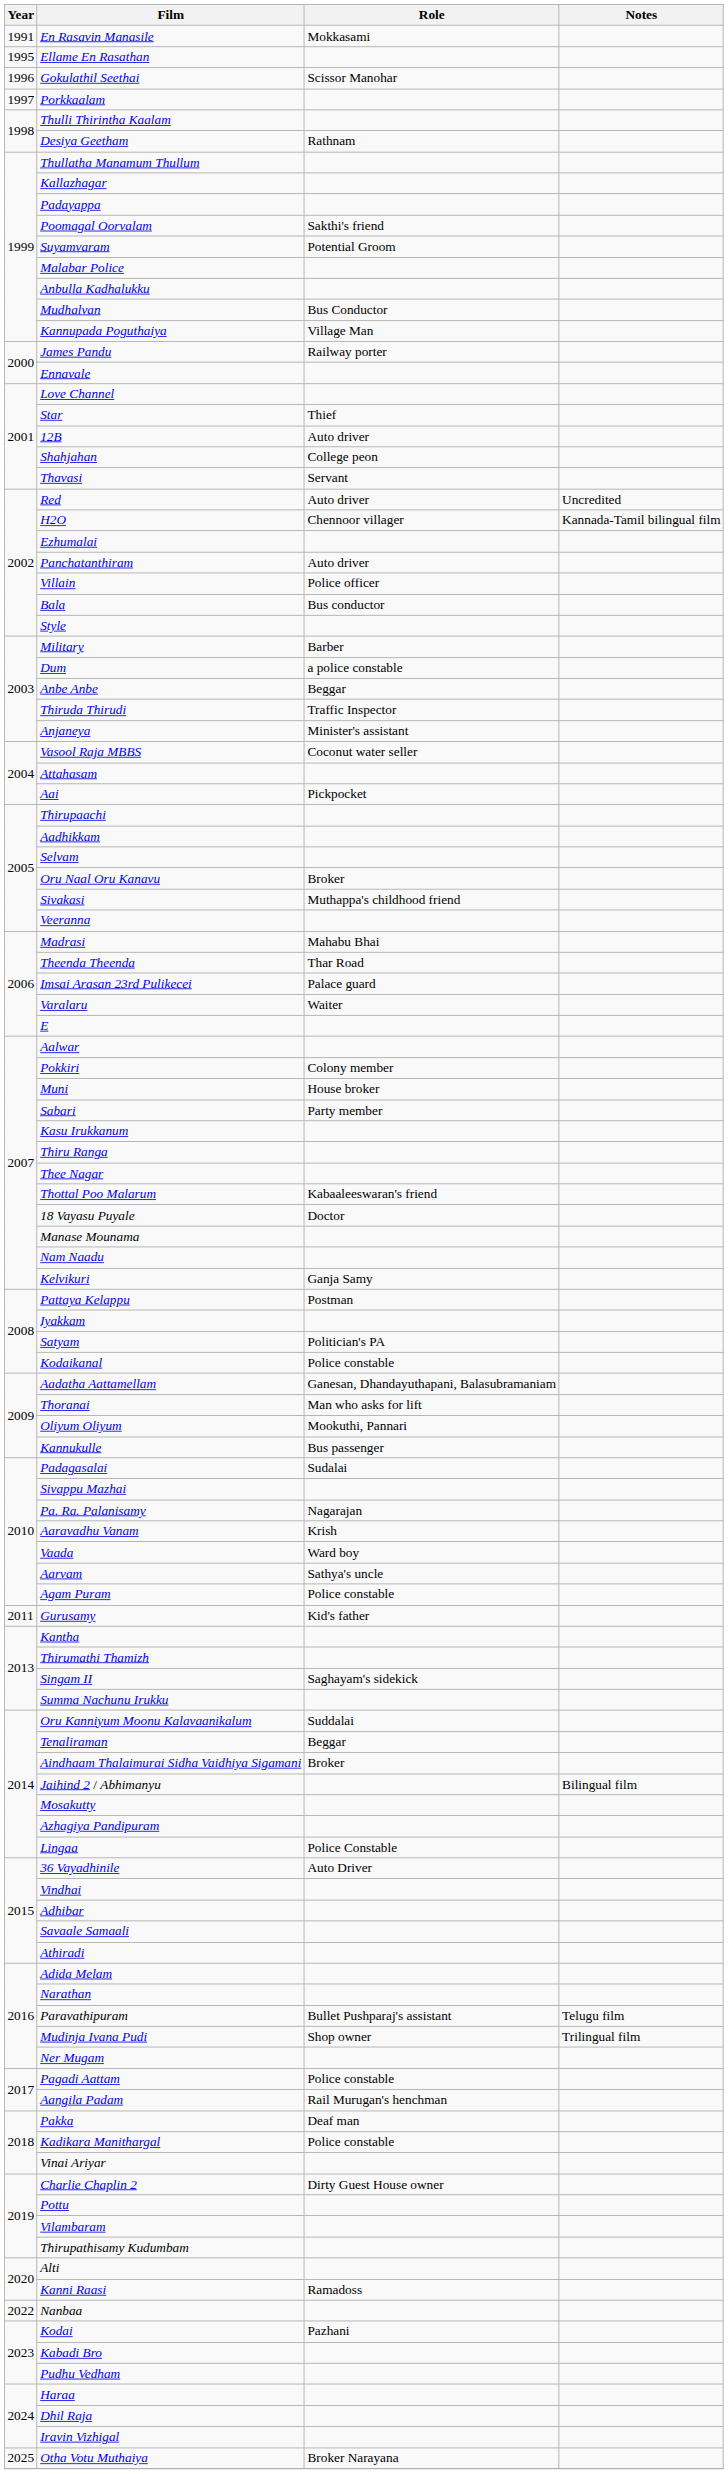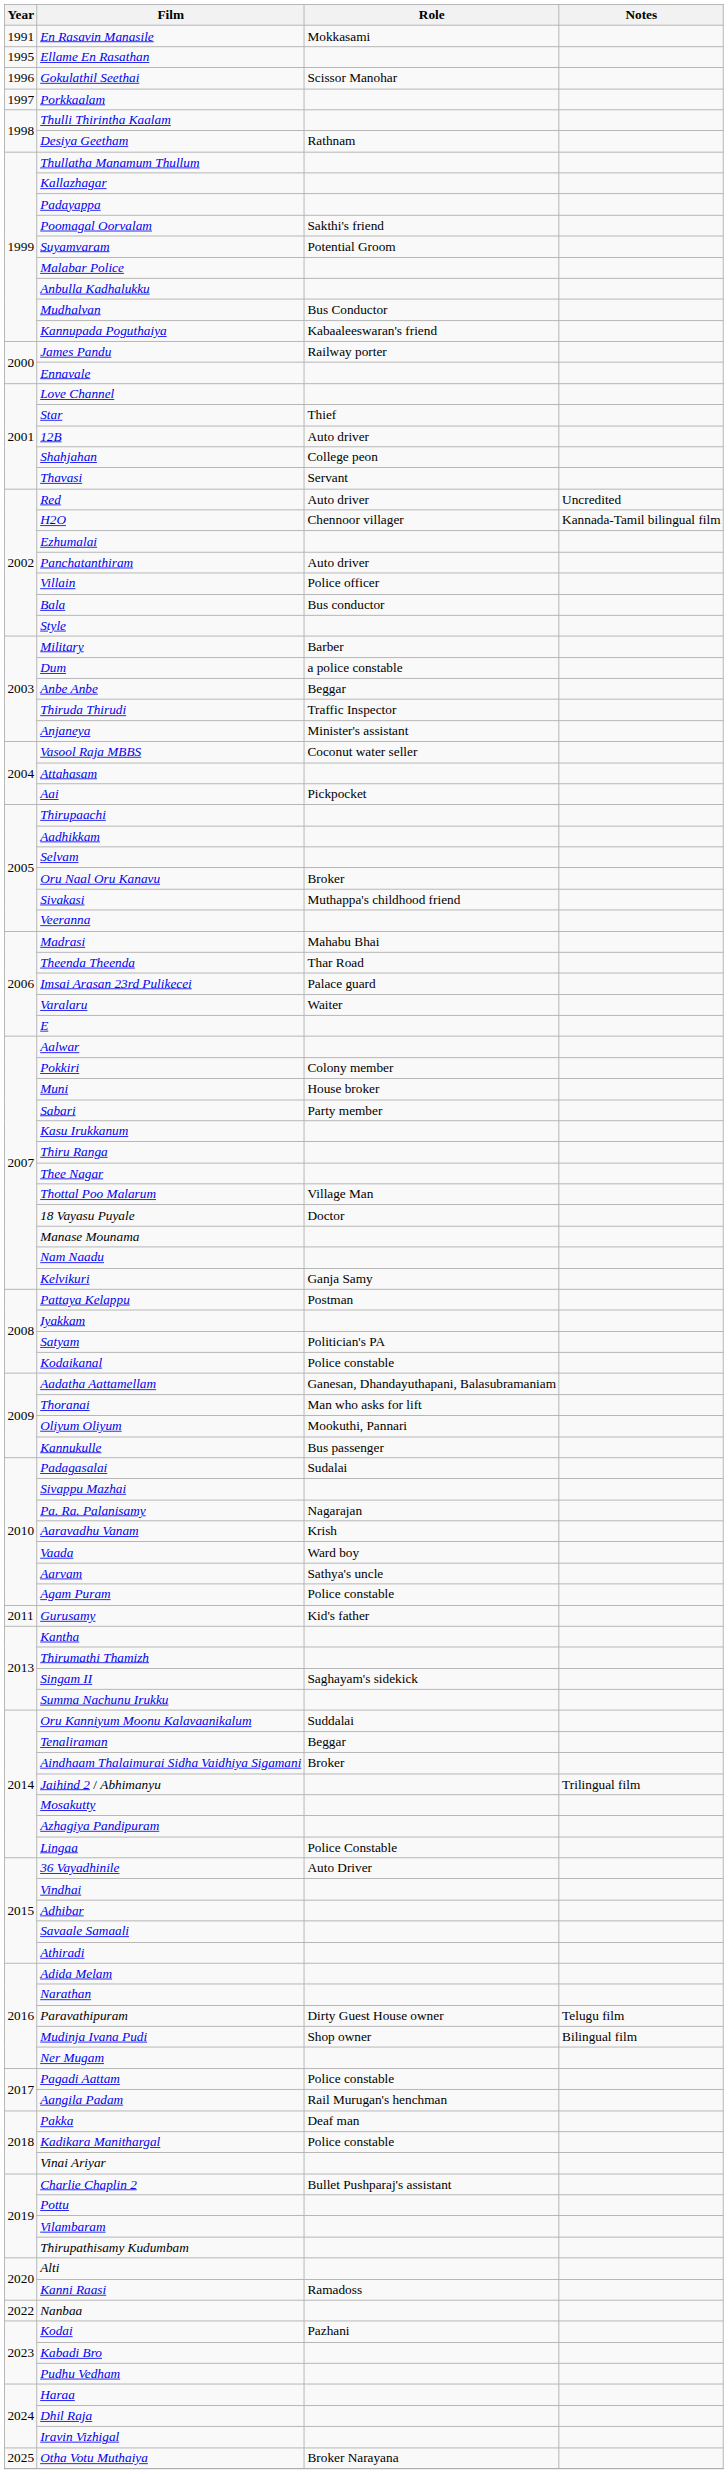Kannupada Poguthaiya | Role: Village Man -> Kabaaleeswaran's friend
Thottal Poo Malarum | Role: Kabaaleeswaran's friend -> Village Man
Jaihind 2 / Abhimanyu | Notes: Bilingual film -> Trilingual film
Paravathipuram | Role: Bullet Pushparaj's assistant -> Dirty Guest House owner
Mudinja Ivana Pudi | Notes: Trilingual film -> Bilingual film
Charlie Chaplin 2 | Role: Dirty Guest House owner -> Bullet Pushparaj's assistant
